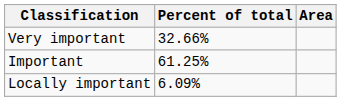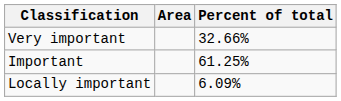columns swapped: Area <-> Percent of total
